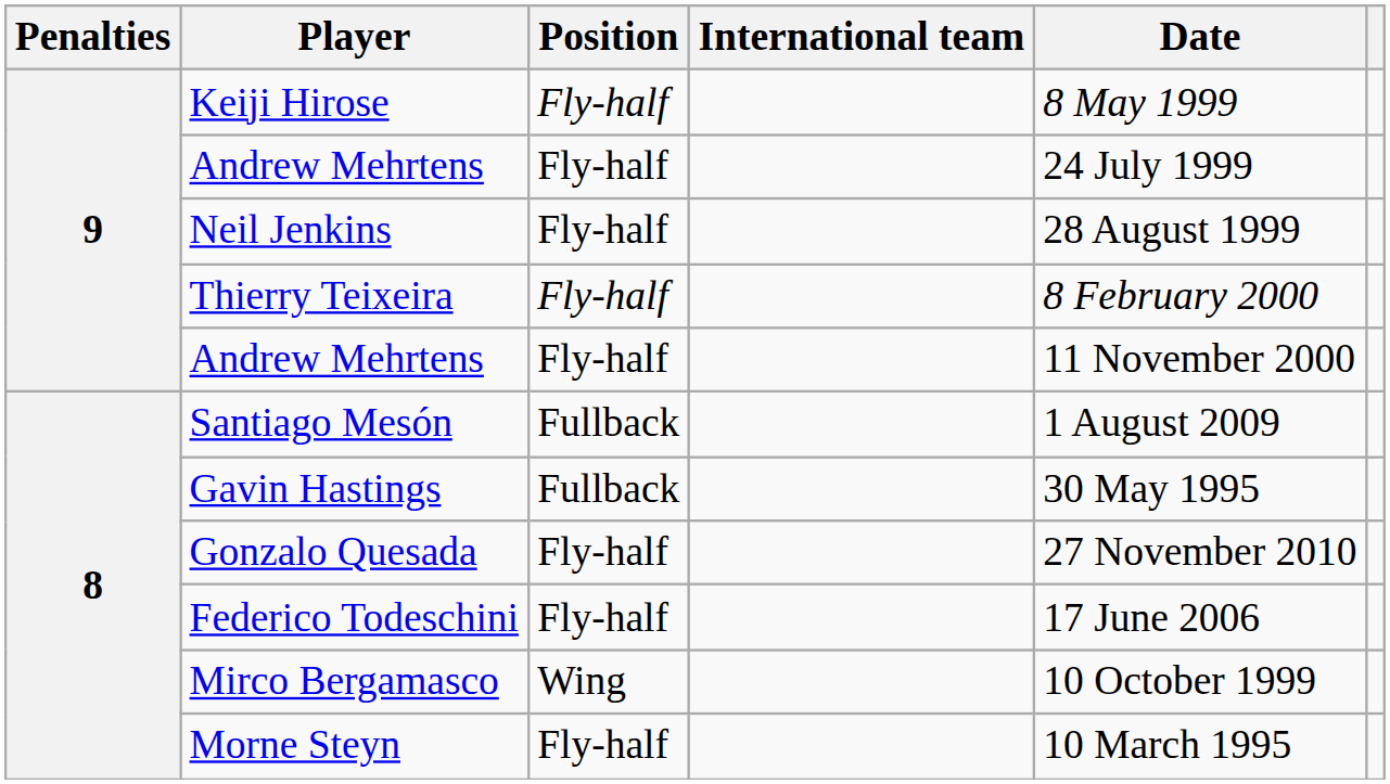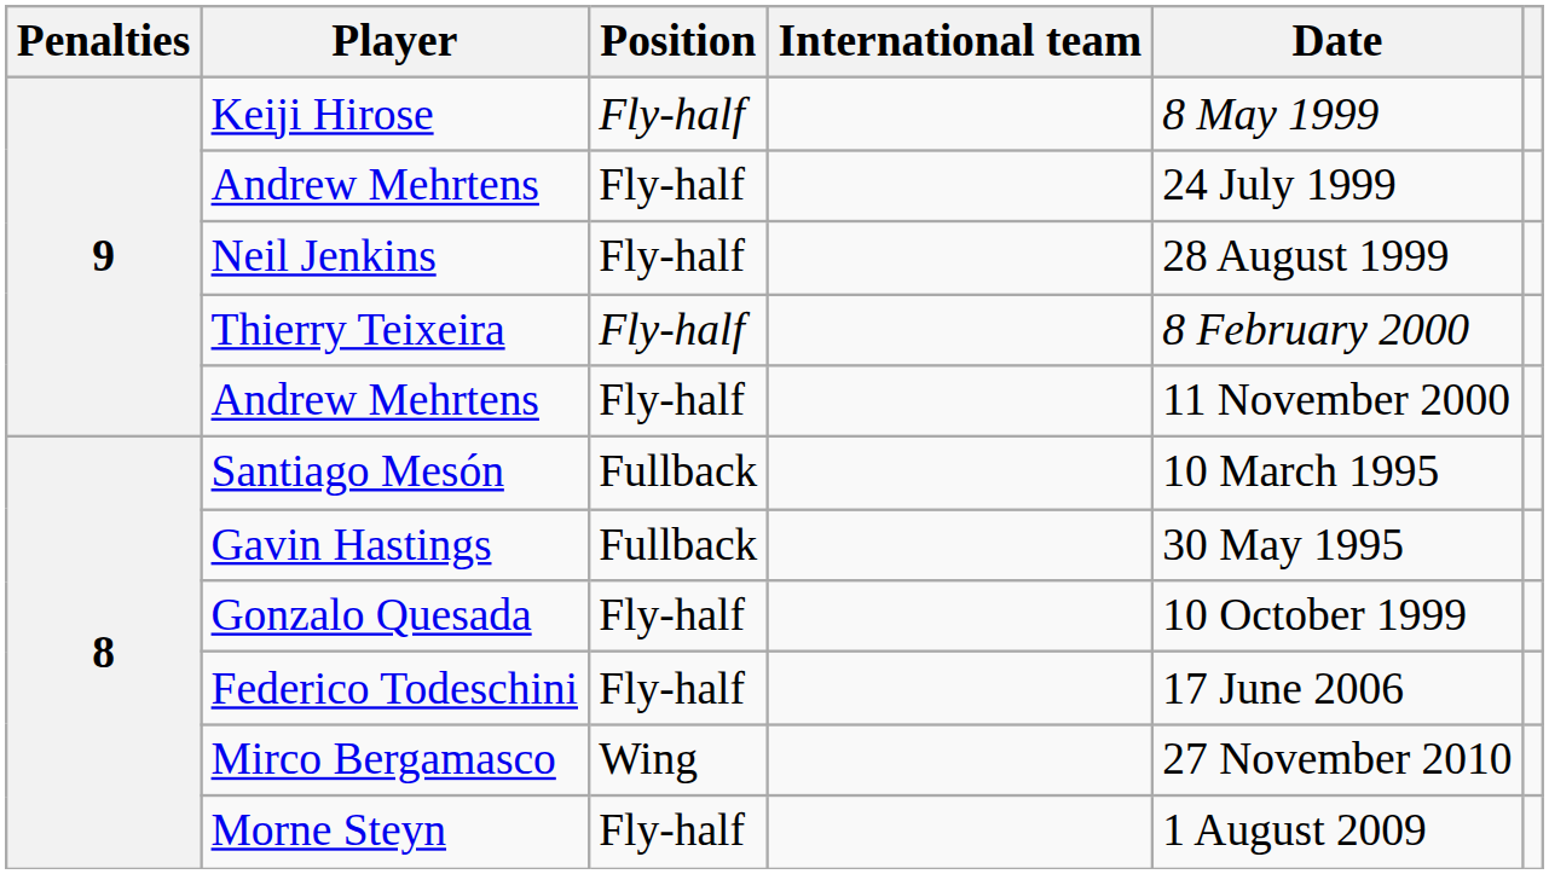Santiago Mesón | Date: 1 August 2009 -> 10 March 1995
Gonzalo Quesada | Date: 27 November 2010 -> 10 October 1999
Mirco Bergamasco | Date: 10 October 1999 -> 27 November 2010
Morne Steyn | Date: 10 March 1995 -> 1 August 2009
